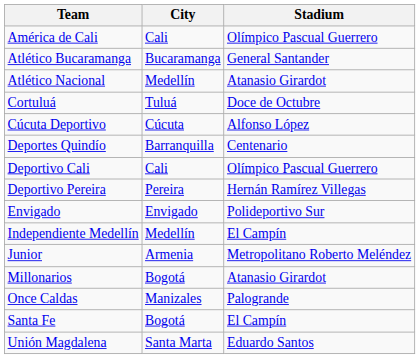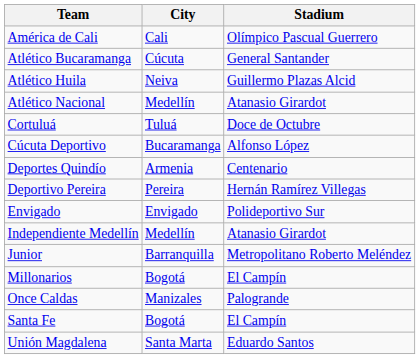Atlético Bucaramanga | City: Bucaramanga -> Cúcuta
+ row: Atlético Huila | Neiva | Guillermo Plazas Alcid
Cúcuta Deportivo | City: Cúcuta -> Bucaramanga
Deportes Quindío | City: Barranquilla -> Armenia
- row: Deportivo Cali | Cali | Olímpico Pascual Guerrero
Independiente Medellín | Stadium: El Campín -> Atanasio Girardot
Junior | City: Armenia -> Barranquilla
Millonarios | Stadium: Atanasio Girardot -> El Campín
